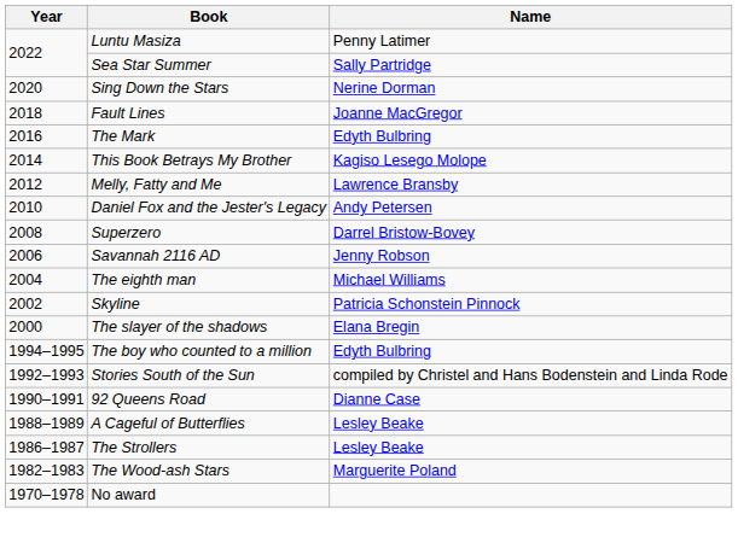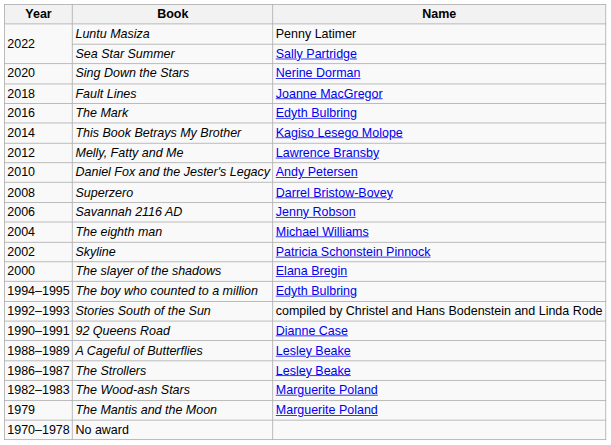+ row: 1979 | The Mantis and the Moon | Marguerite Poland
